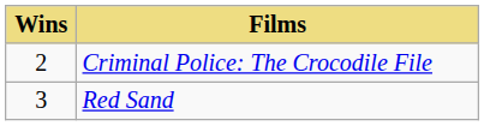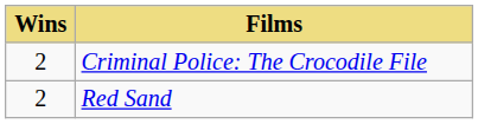Red Sand | Wins: 3 -> 2
